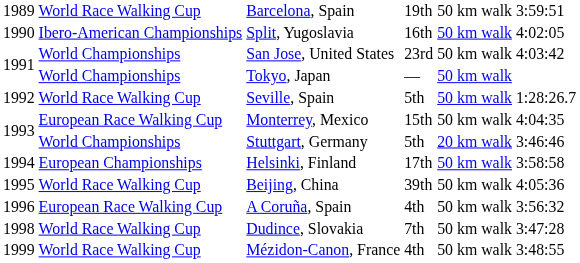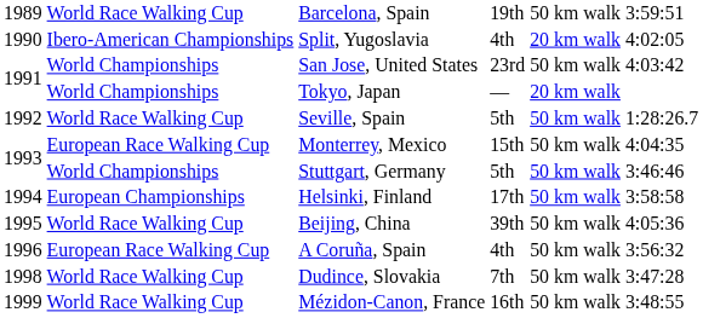Split, Yugoslavia | column 4: 16th -> 4th
Split, Yugoslavia | column 5: 50 km walk -> 20 km walk
Tokyo, Japan | column 5: 50 km walk -> 20 km walk
Stuttgart, Germany | column 5: 20 km walk -> 50 km walk
Mézidon-Canon, France | column 4: 4th -> 16th
